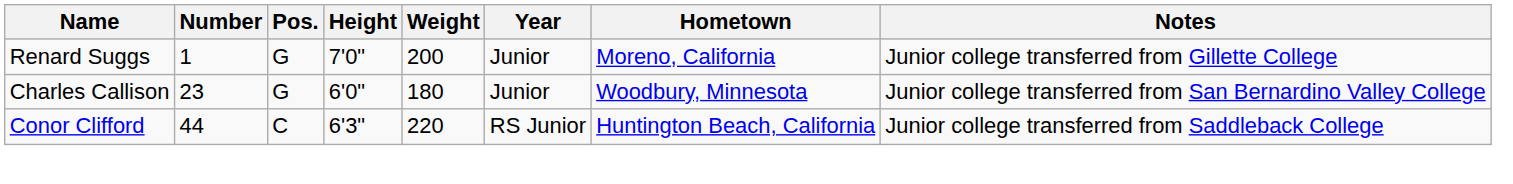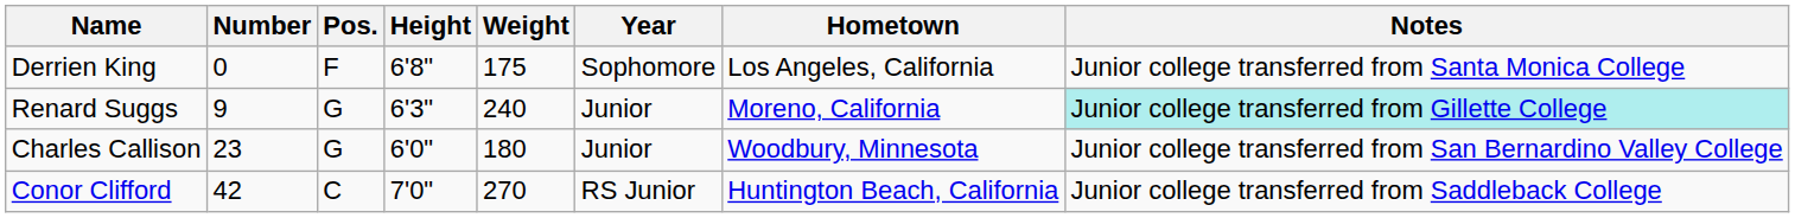+ row: Derrien King | 0 | F | 6'8" | 175 | Sophomore | Los Angeles, California | Junior college transferred from Santa Monica College
Renard Suggs | Number: 1 -> 9
Renard Suggs | Height: 7'0" -> 6'3"
Renard Suggs | Weight: 200 -> 240
Renard Suggs | Notes: no background -> paleturquoise background
Conor Clifford | Number: 44 -> 42
Conor Clifford | Height: 6'3" -> 7'0"
Conor Clifford | Weight: 220 -> 270
